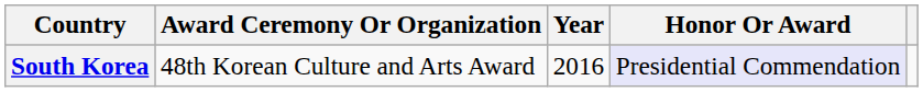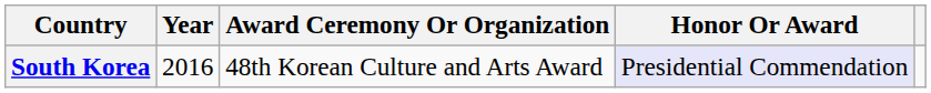columns swapped: Award Ceremony Or Organization <-> Year
